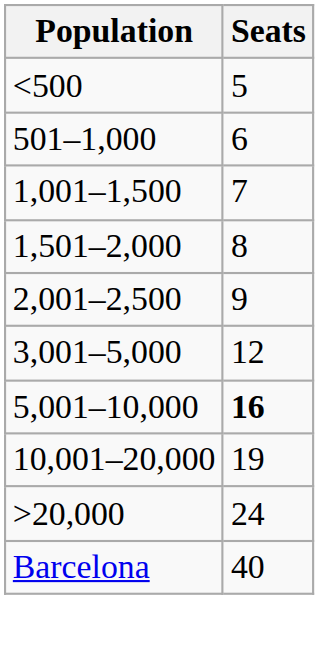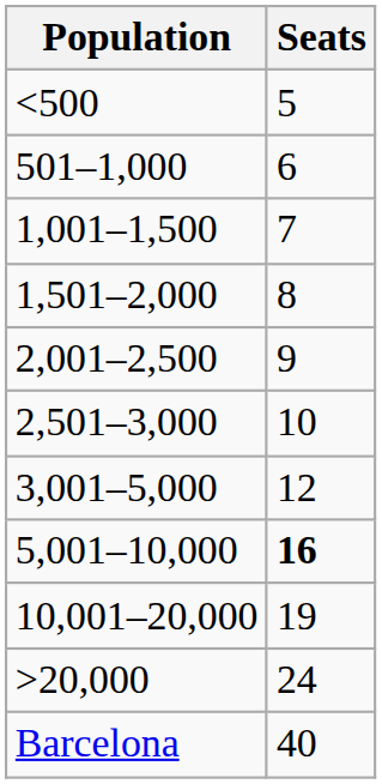+ row: 2,501–3,000 | 10
